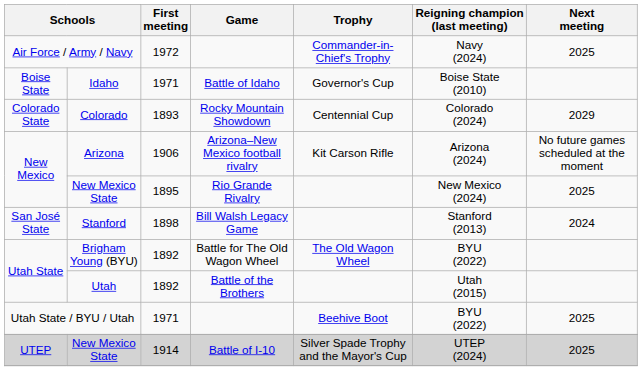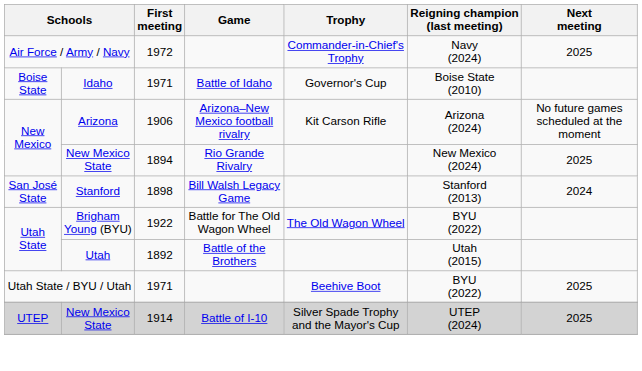- row: Colorado State | Colorado | 1893 | Rocky Mountain Showdown | Centennial Cup | Colorado (2024) | 2029
New Mexico State / Rio Grande Rivalry | First meeting: 1895 -> 1894
Brigham Young (BYU) | First meeting: 1892 -> 1922
